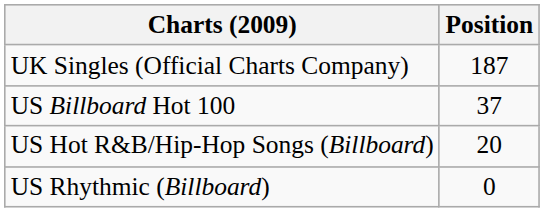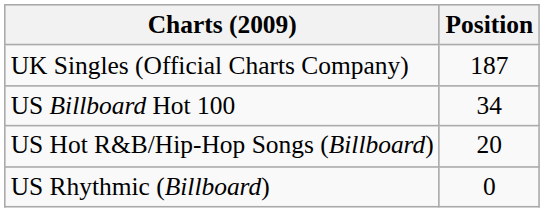US Billboard Hot 100 | Position: 37 -> 34
